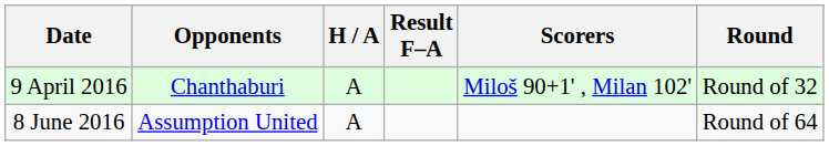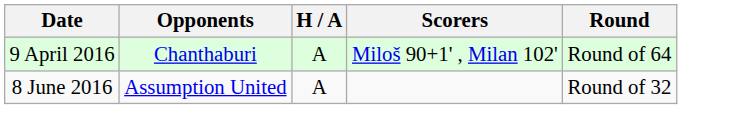- column: Result F–A
9 April 2016 | Round: Round of 32 -> Round of 64
8 June 2016 | Round: Round of 64 -> Round of 32
